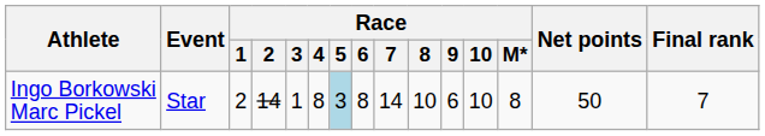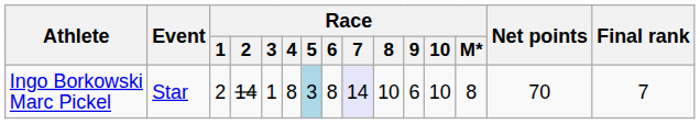Ingo Borkowski Marc Pickel | Race / 7: no background -> lavender background
Ingo Borkowski Marc Pickel | Net points: 50 -> 70
